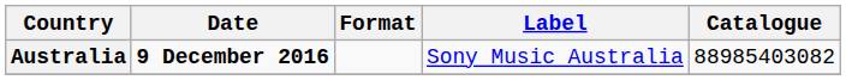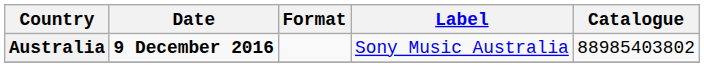Australia | Catalogue: 88985403082 -> 88985403802
